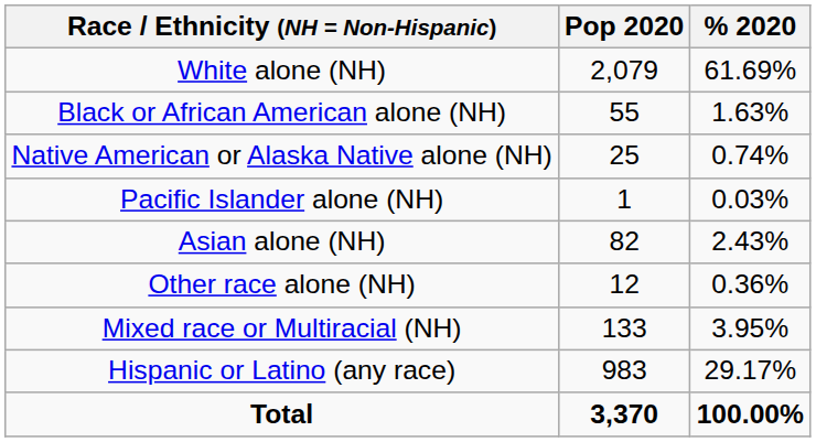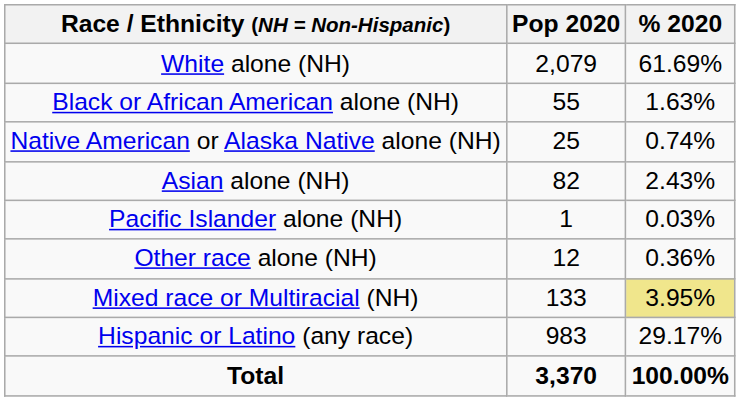rows swapped: Asian alone (NH) <-> Pacific Islander alone (NH)
Mixed race or Multiracial (NH) | % 2020: no background -> khaki background
